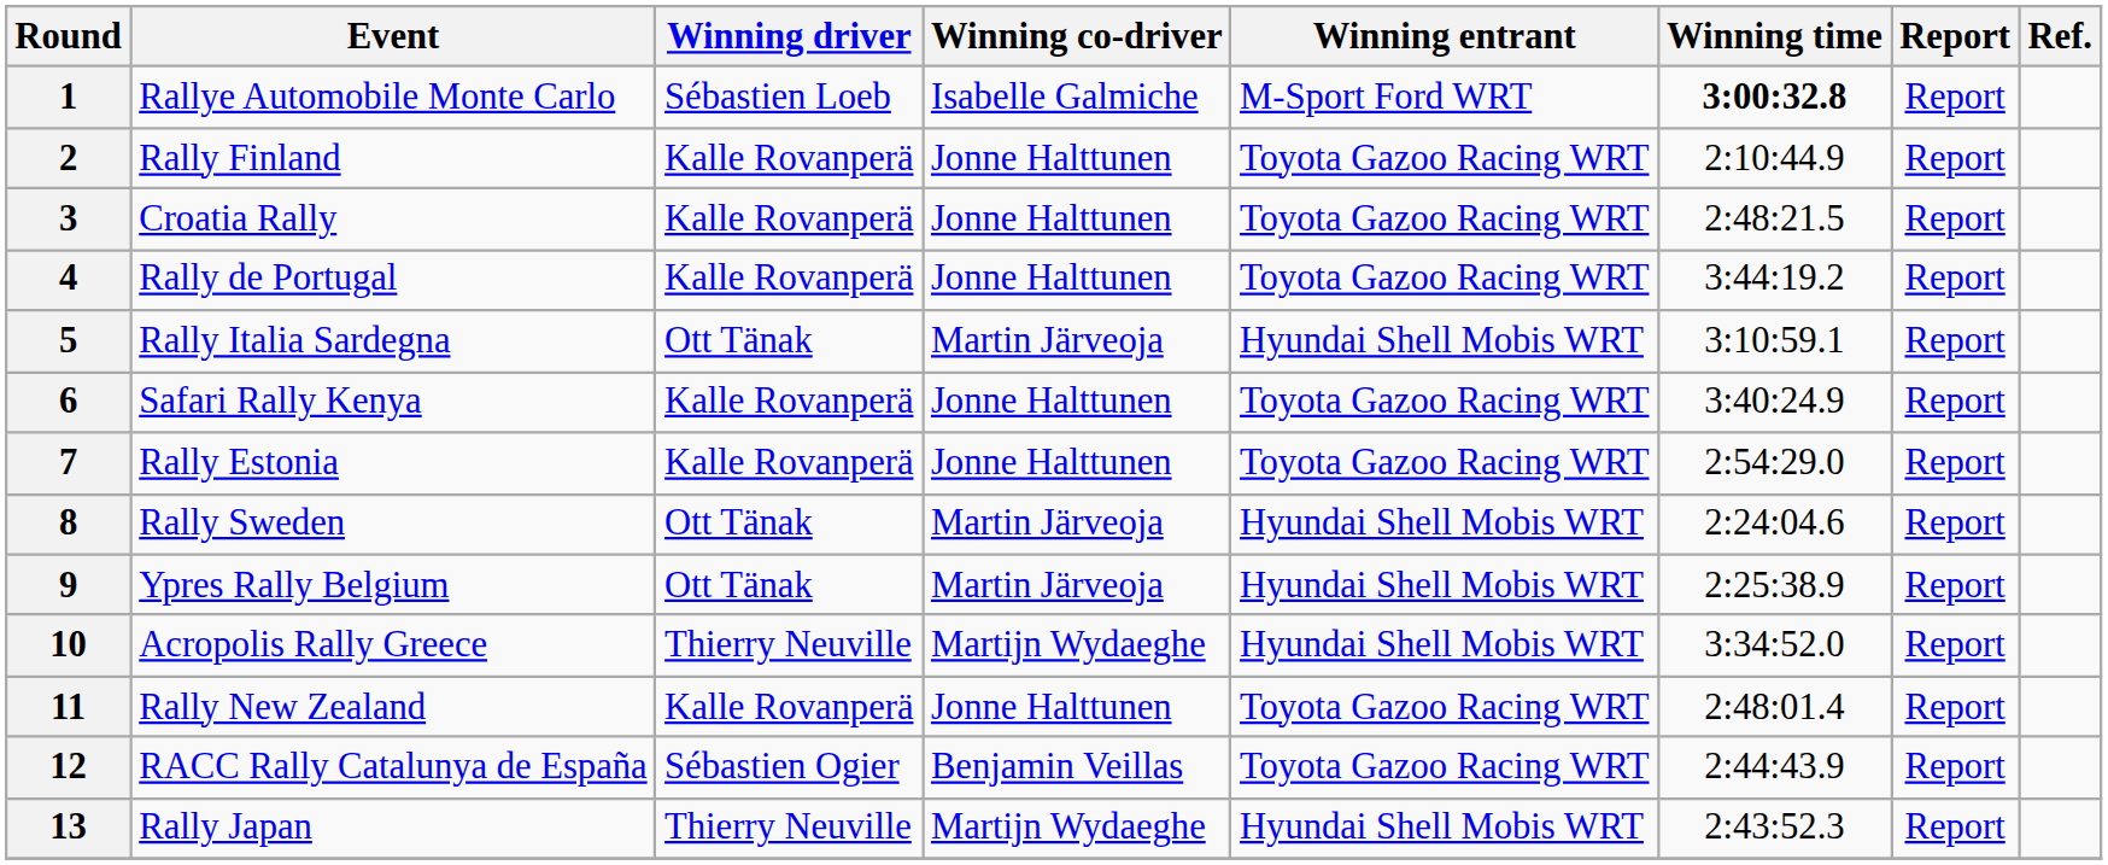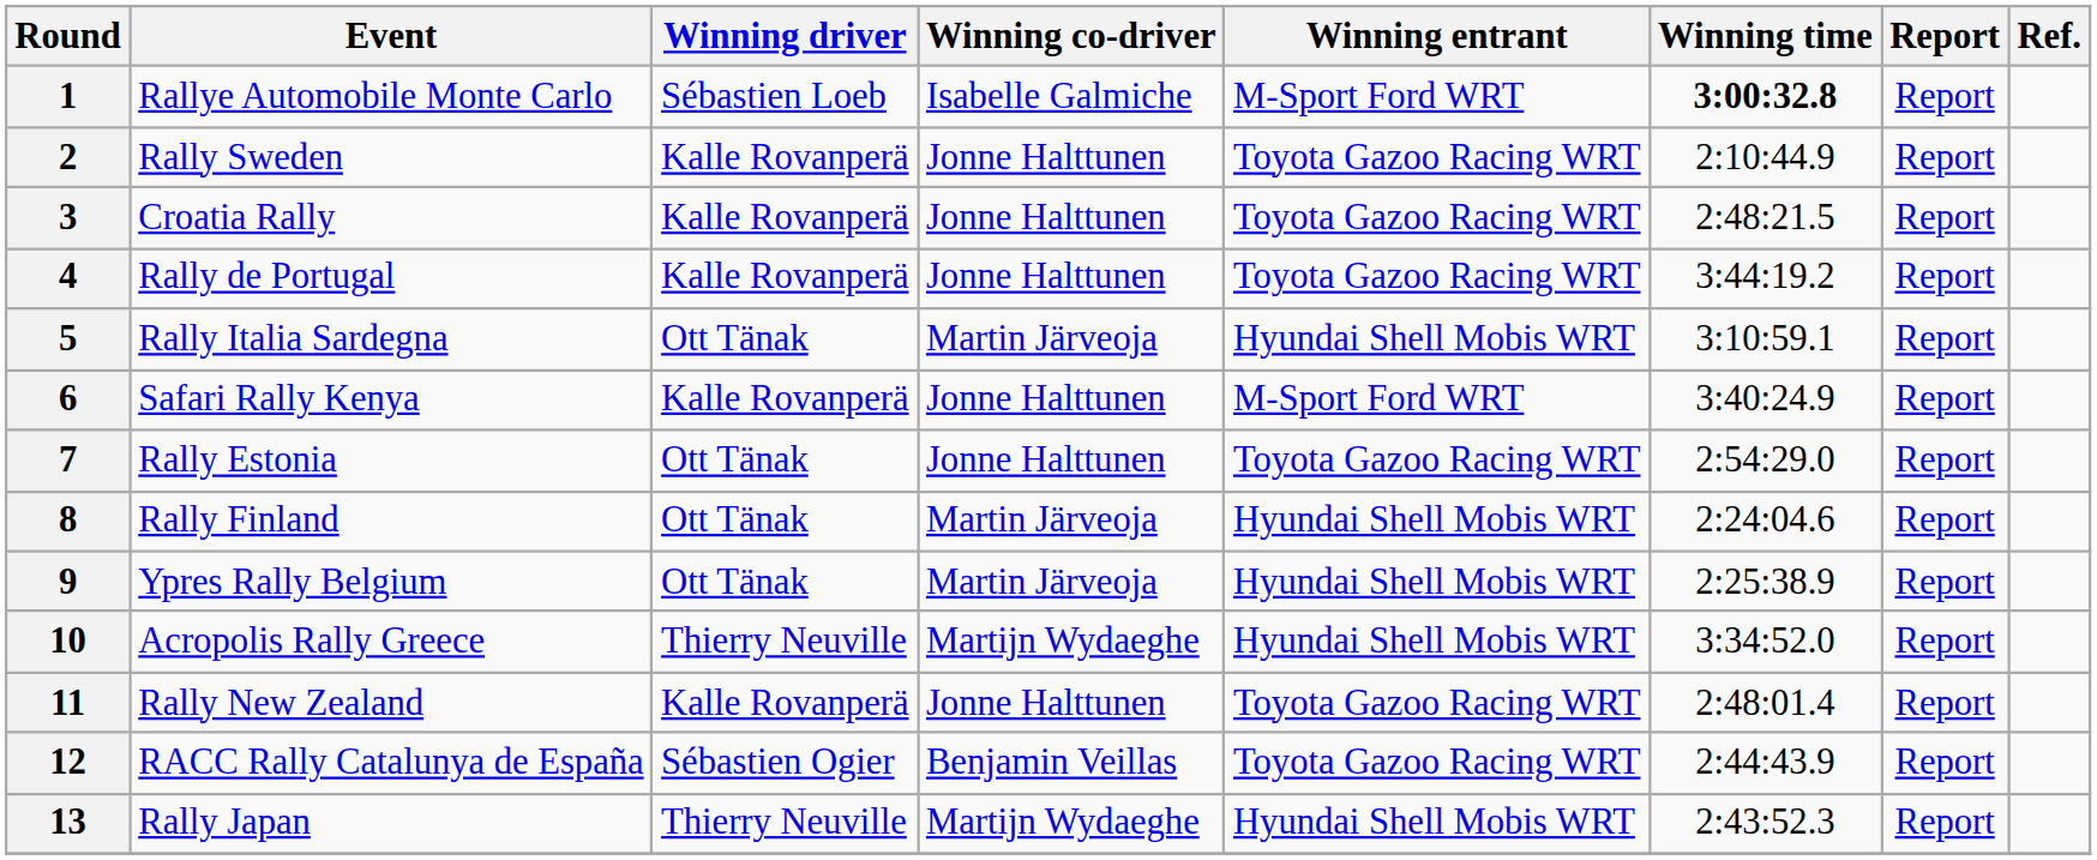2 | Event: Rally Finland -> Rally Sweden
6 | Winning entrant: Toyota Gazoo Racing WRT -> M-Sport Ford WRT
7 | Winning driver: Kalle Rovanperä -> Ott Tänak
8 | Event: Rally Sweden -> Rally Finland
